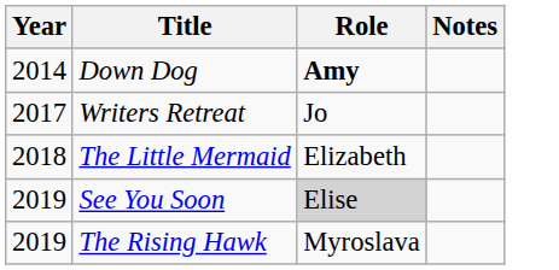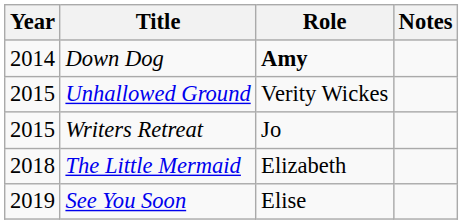+ row: 2015 | Unhallowed Ground | Verity Wickes
Writers Retreat | Year: 2017 -> 2015
See You Soon | Role: lightgrey background -> no background
- row: 2019 | The Rising Hawk | Myroslava
